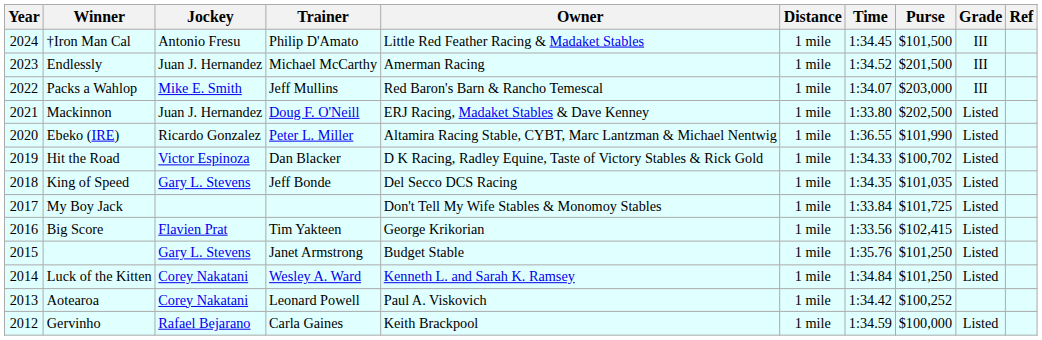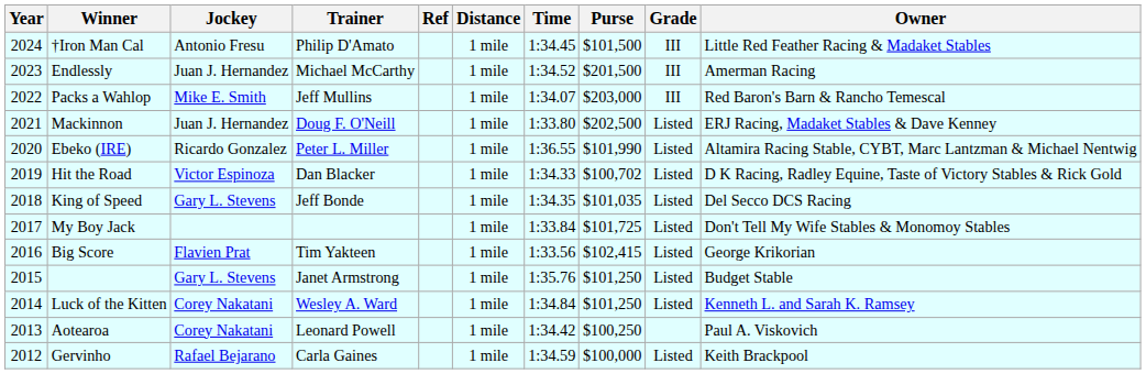columns swapped: Owner <-> Ref
Aotearoa | Purse: $100,252 -> $100,250
